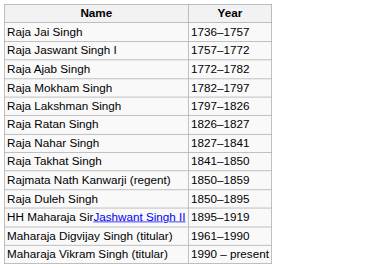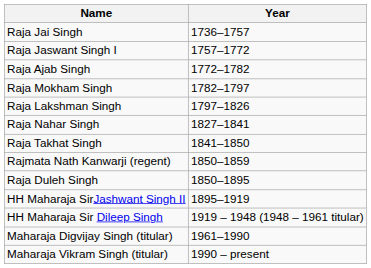- row: Raja Ratan Singh | 1826–1827
+ row: HH Maharaja Sir Dileep Singh | 1919 – 1948 (1948 – 1961 titular)
